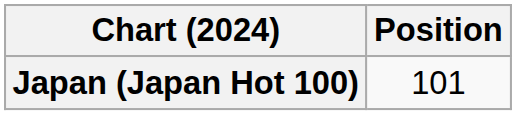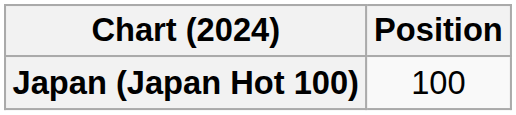Japan (Japan Hot 100) | Position: 101 -> 100
